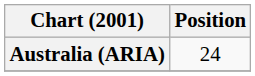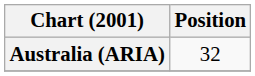Australia (ARIA) | Position: 24 -> 32
